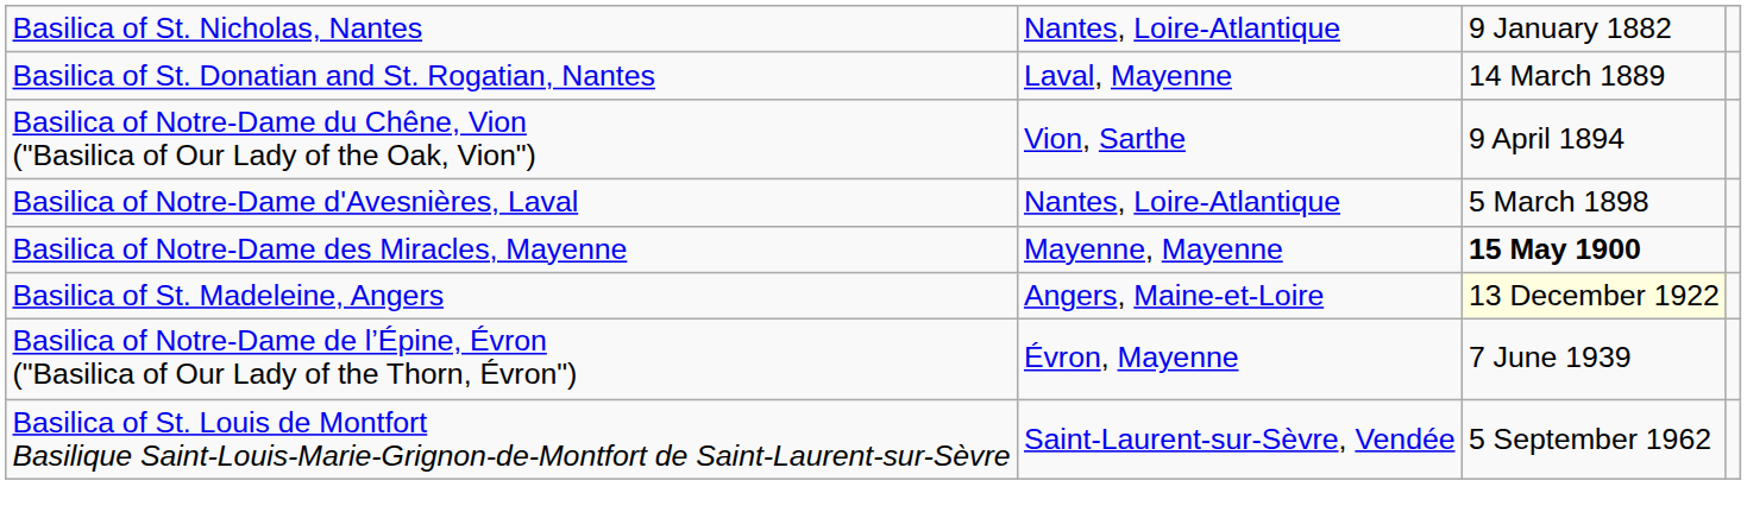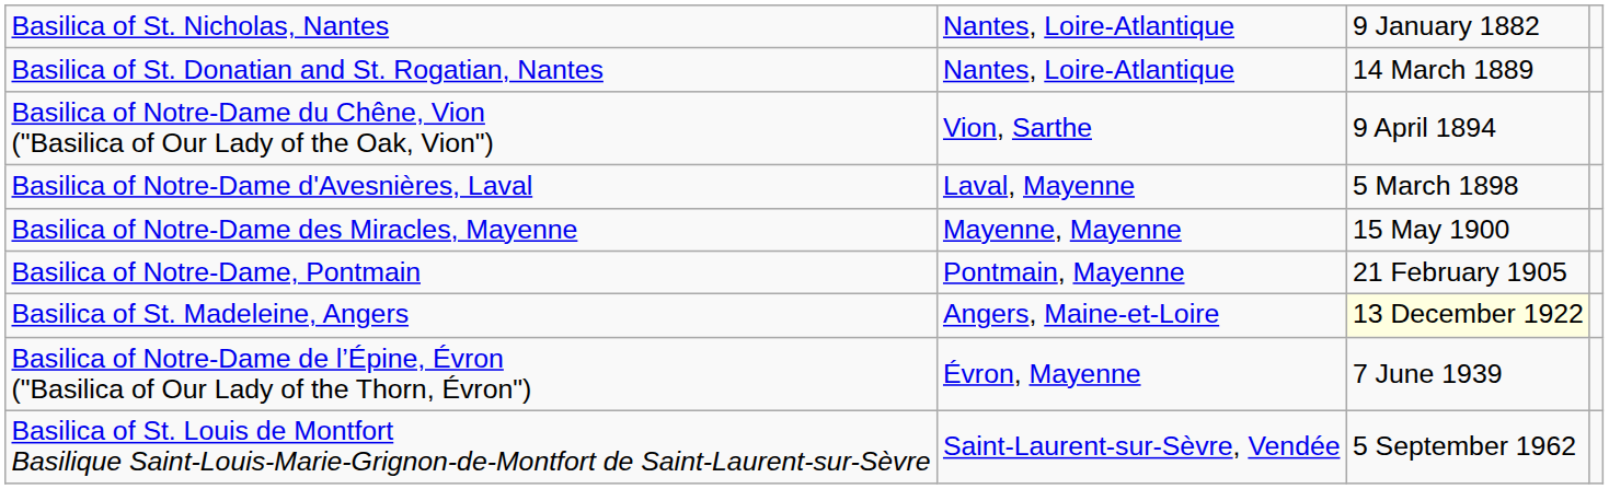Basilica of St. Donatian and St. Rogatian, Nantes | column 2: Laval, Mayenne -> Nantes, Loire-Atlantique
Basilica of Notre-Dame d'Avesnières, Laval | column 2: Nantes, Loire-Atlantique -> Laval, Mayenne
Basilica of Notre-Dame des Miracles, Mayenne | column 3: bold -> normal
+ row: Basilica of Notre-Dame, Pontmain | Pontmain, Mayenne | 21 February 1905
